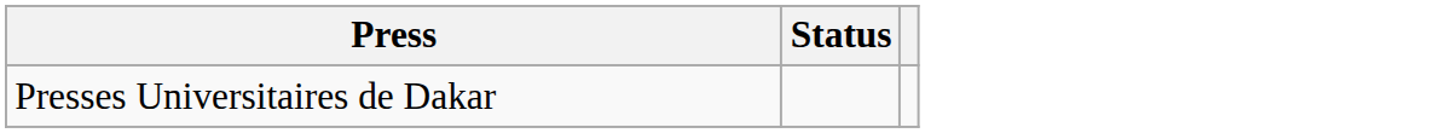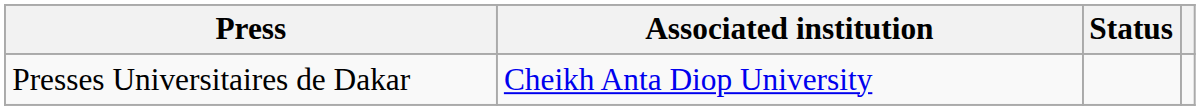+ column: Associated institution | Cheikh Anta Diop University
